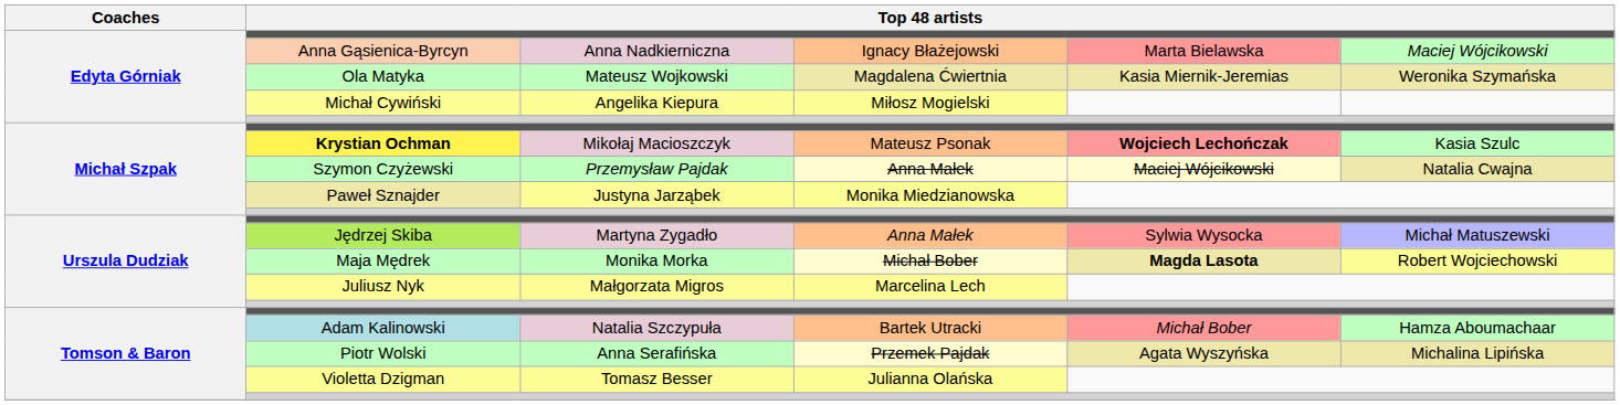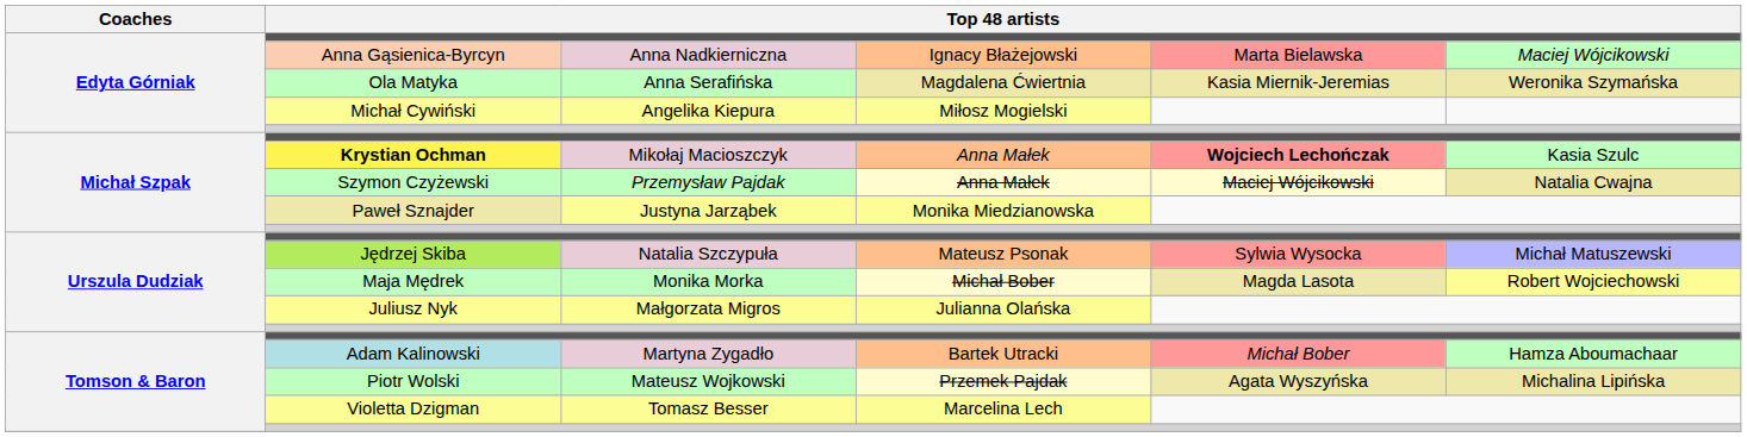Ola Matyka | column 3: Mateusz Wojkowski -> Anna Serafińska
Krystian Ochman | column 4: Mateusz Psonak -> Anna Małek
Jędrzej Skiba | column 3: Martyna Zygadło -> Natalia Szczypuła
Jędrzej Skiba | column 4: Anna Małek -> Mateusz Psonak
Maja Mędrek | column 5: bold -> normal
Juliusz Nyk | column 4: Marcelina Lech -> Julianna Olańska
Adam Kalinowski | column 3: Natalia Szczypuła -> Martyna Zygadło
Piotr Wolski | column 3: Anna Serafińska -> Mateusz Wojkowski
Violetta Dzigman | column 4: Julianna Olańska -> Marcelina Lech
